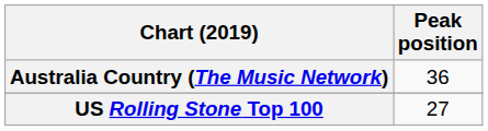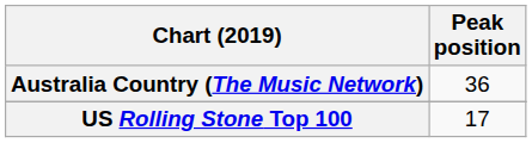US Rolling Stone Top 100 | Peak position: 27 -> 17
